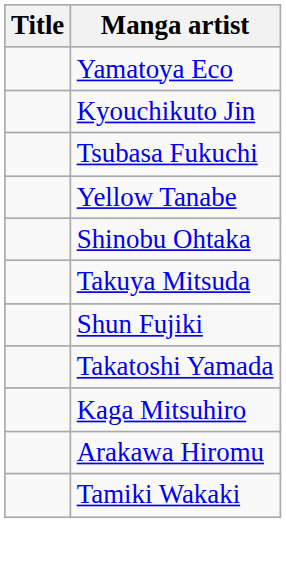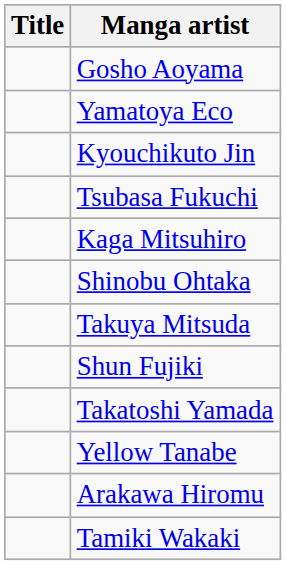+ row: Gosho Aoyama
rows swapped: Kaga Mitsuhiro <-> Yellow Tanabe
